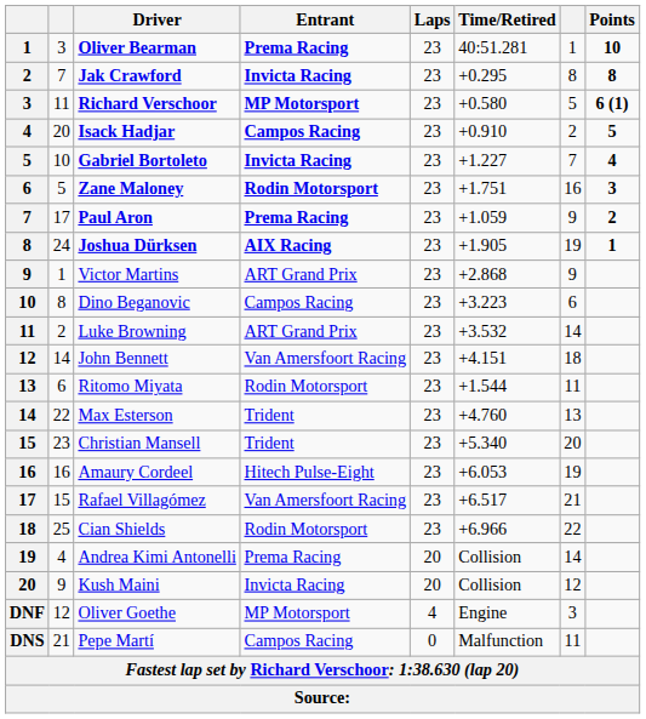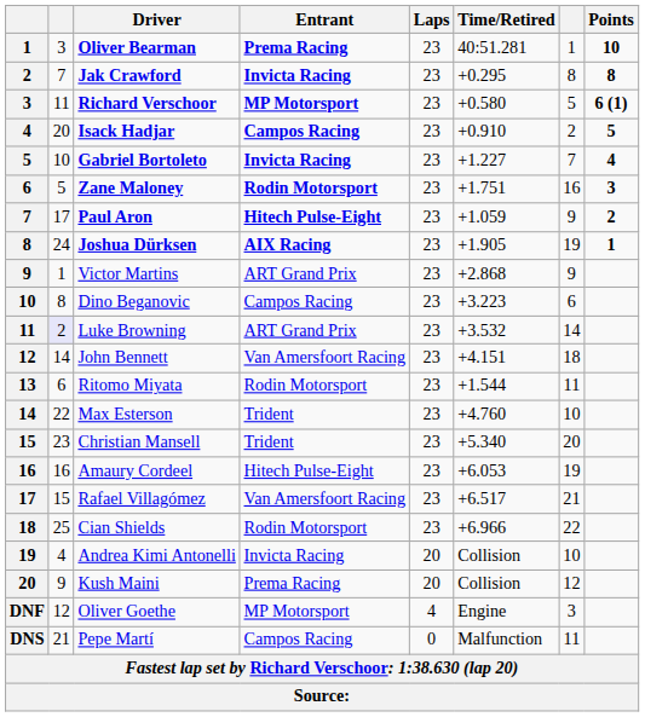Paul Aron | Entrant: Prema Racing -> Hitech Pulse-Eight
Luke Browning | column 2: no background -> lavender background
Max Esterson | column 7: 13 -> 10
Andrea Kimi Antonelli | Entrant: Prema Racing -> Invicta Racing
Andrea Kimi Antonelli | column 7: 14 -> 10
Kush Maini | Entrant: Invicta Racing -> Prema Racing
